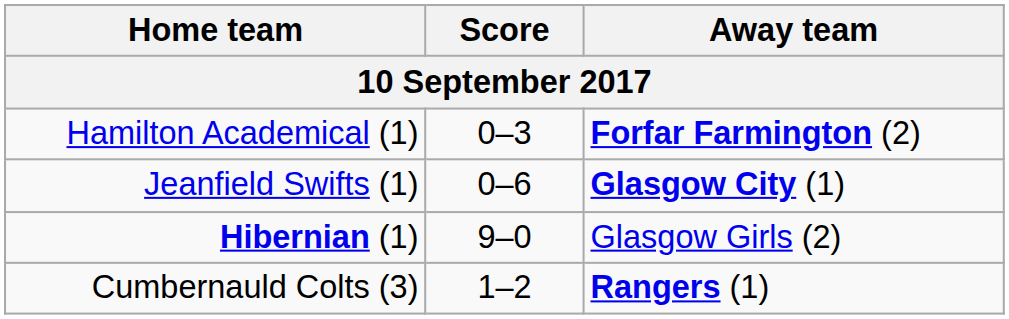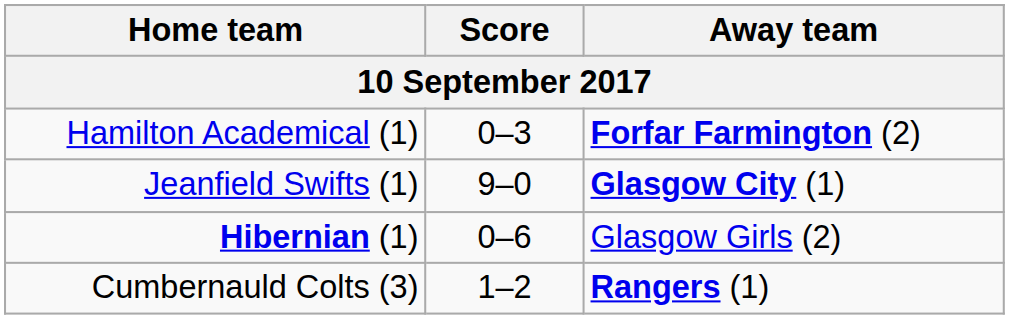Jeanfield Swifts (1) | Score: 0–6 -> 9–0
Hibernian (1) | Score: 9–0 -> 0–6
